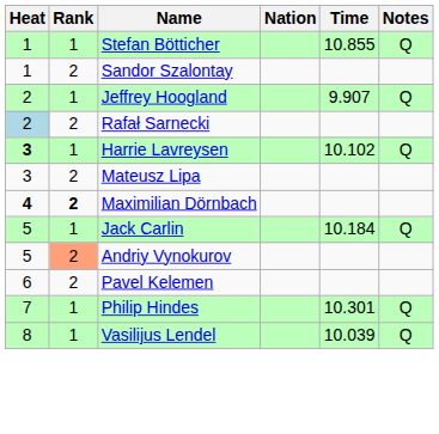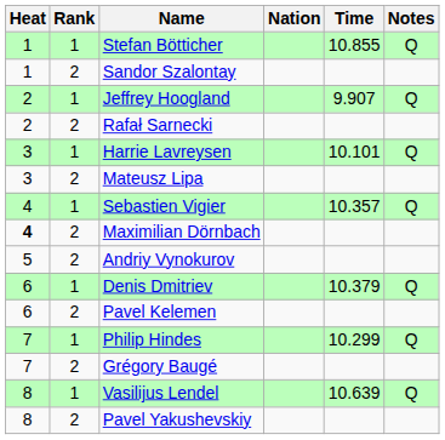Rafał Sarnecki | Heat: lightblue background -> no background
Harrie Lavreysen | Heat: bold -> normal
Harrie Lavreysen | Time: 10.102 -> 10.101
+ row: 4 | 1 | Sebastien Vigier | 10.357 | Q
Maximilian Dörnbach | Rank: bold -> normal
- row: 5 | 1 | Jack Carlin | 10.184 | Q
Andriy Vynokurov | Rank: lightsalmon background -> no background
+ row: 6 | 1 | Denis Dmitriev | 10.379 | Q
Philip Hindes | Time: 10.301 -> 10.299
+ row: 7 | 2 | Grégory Baugé
Vasilijus Lendel | Time: 10.039 -> 10.639
+ row: 8 | 2 | Pavel Yakushevskiy
